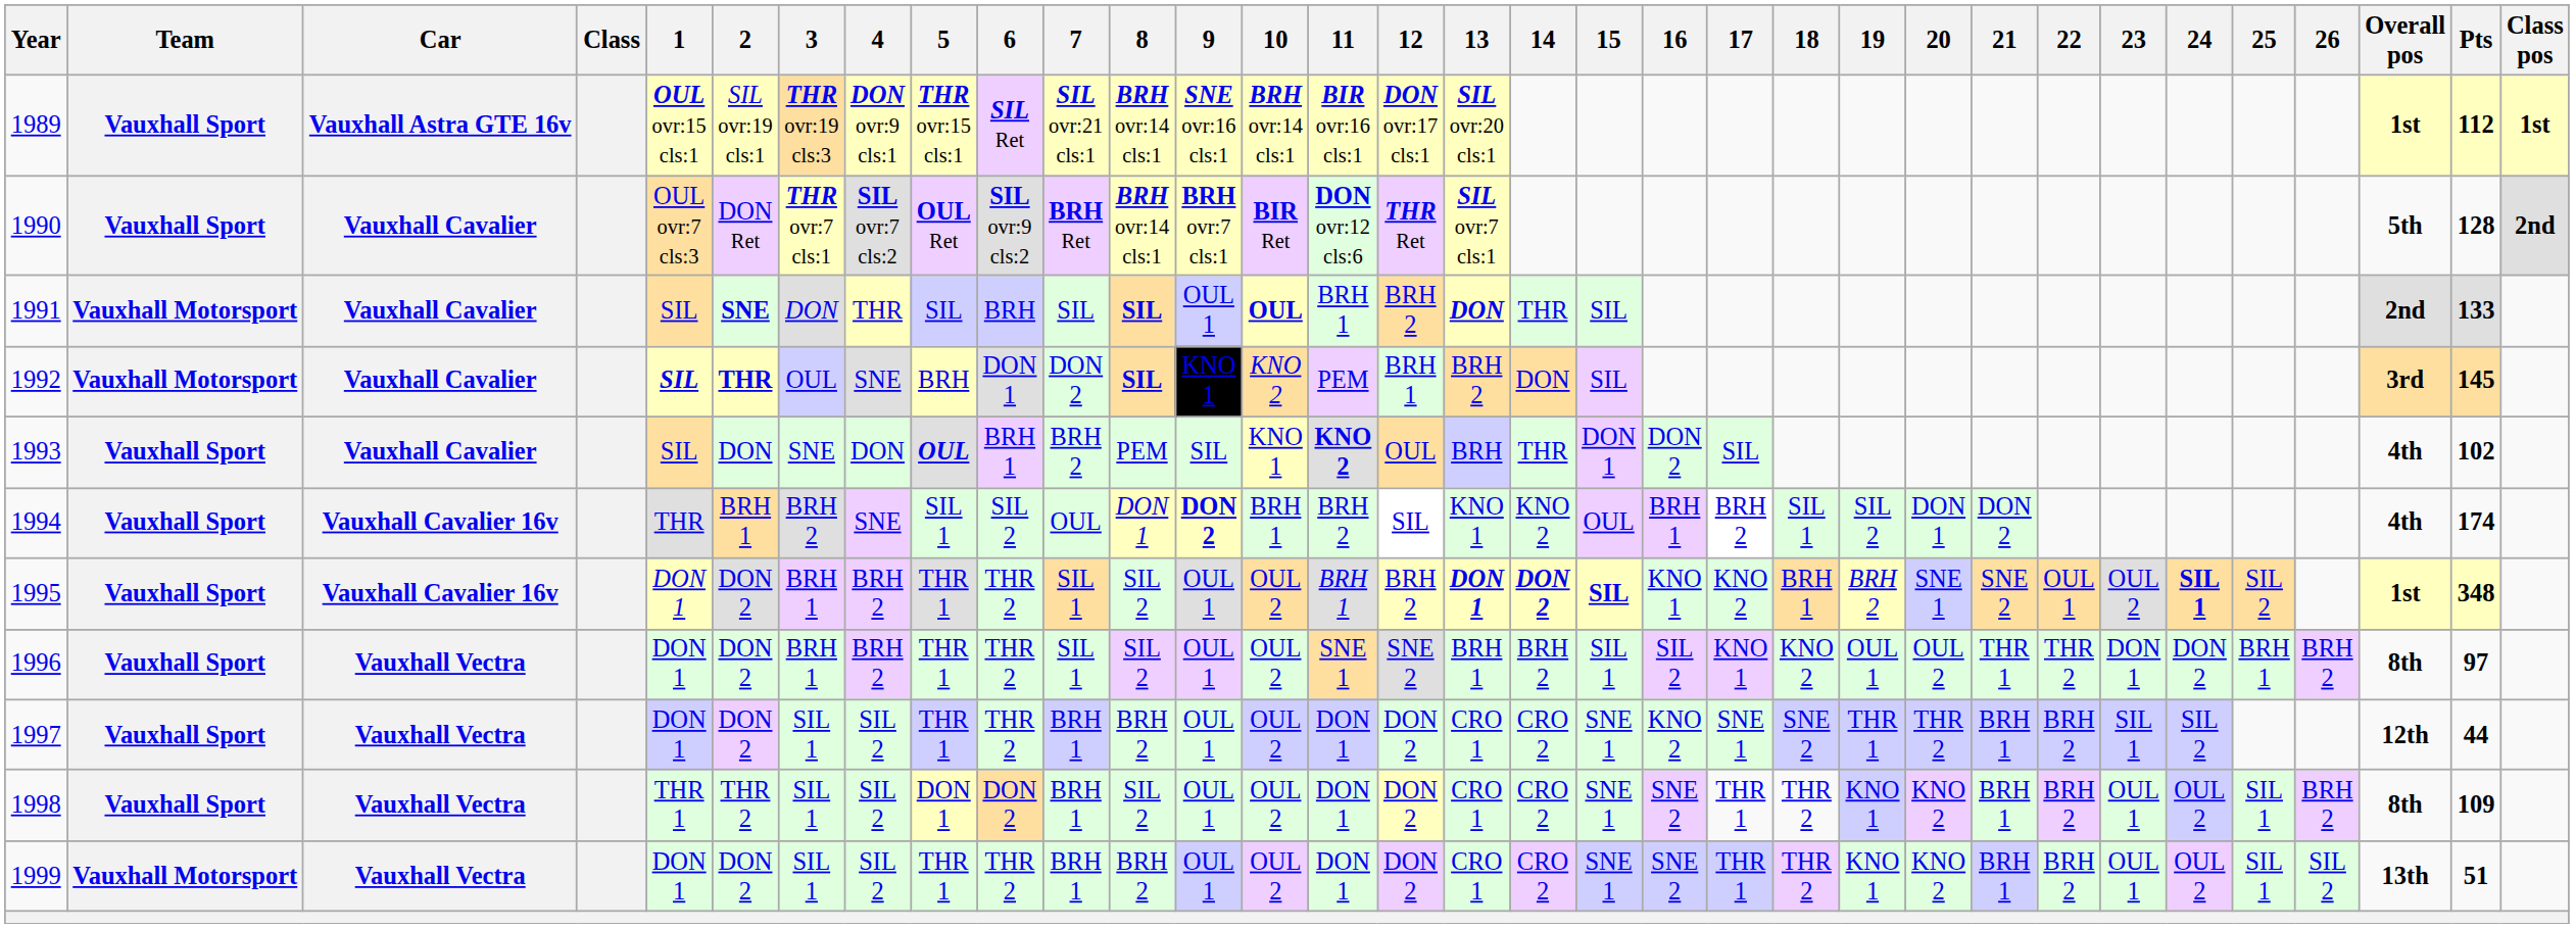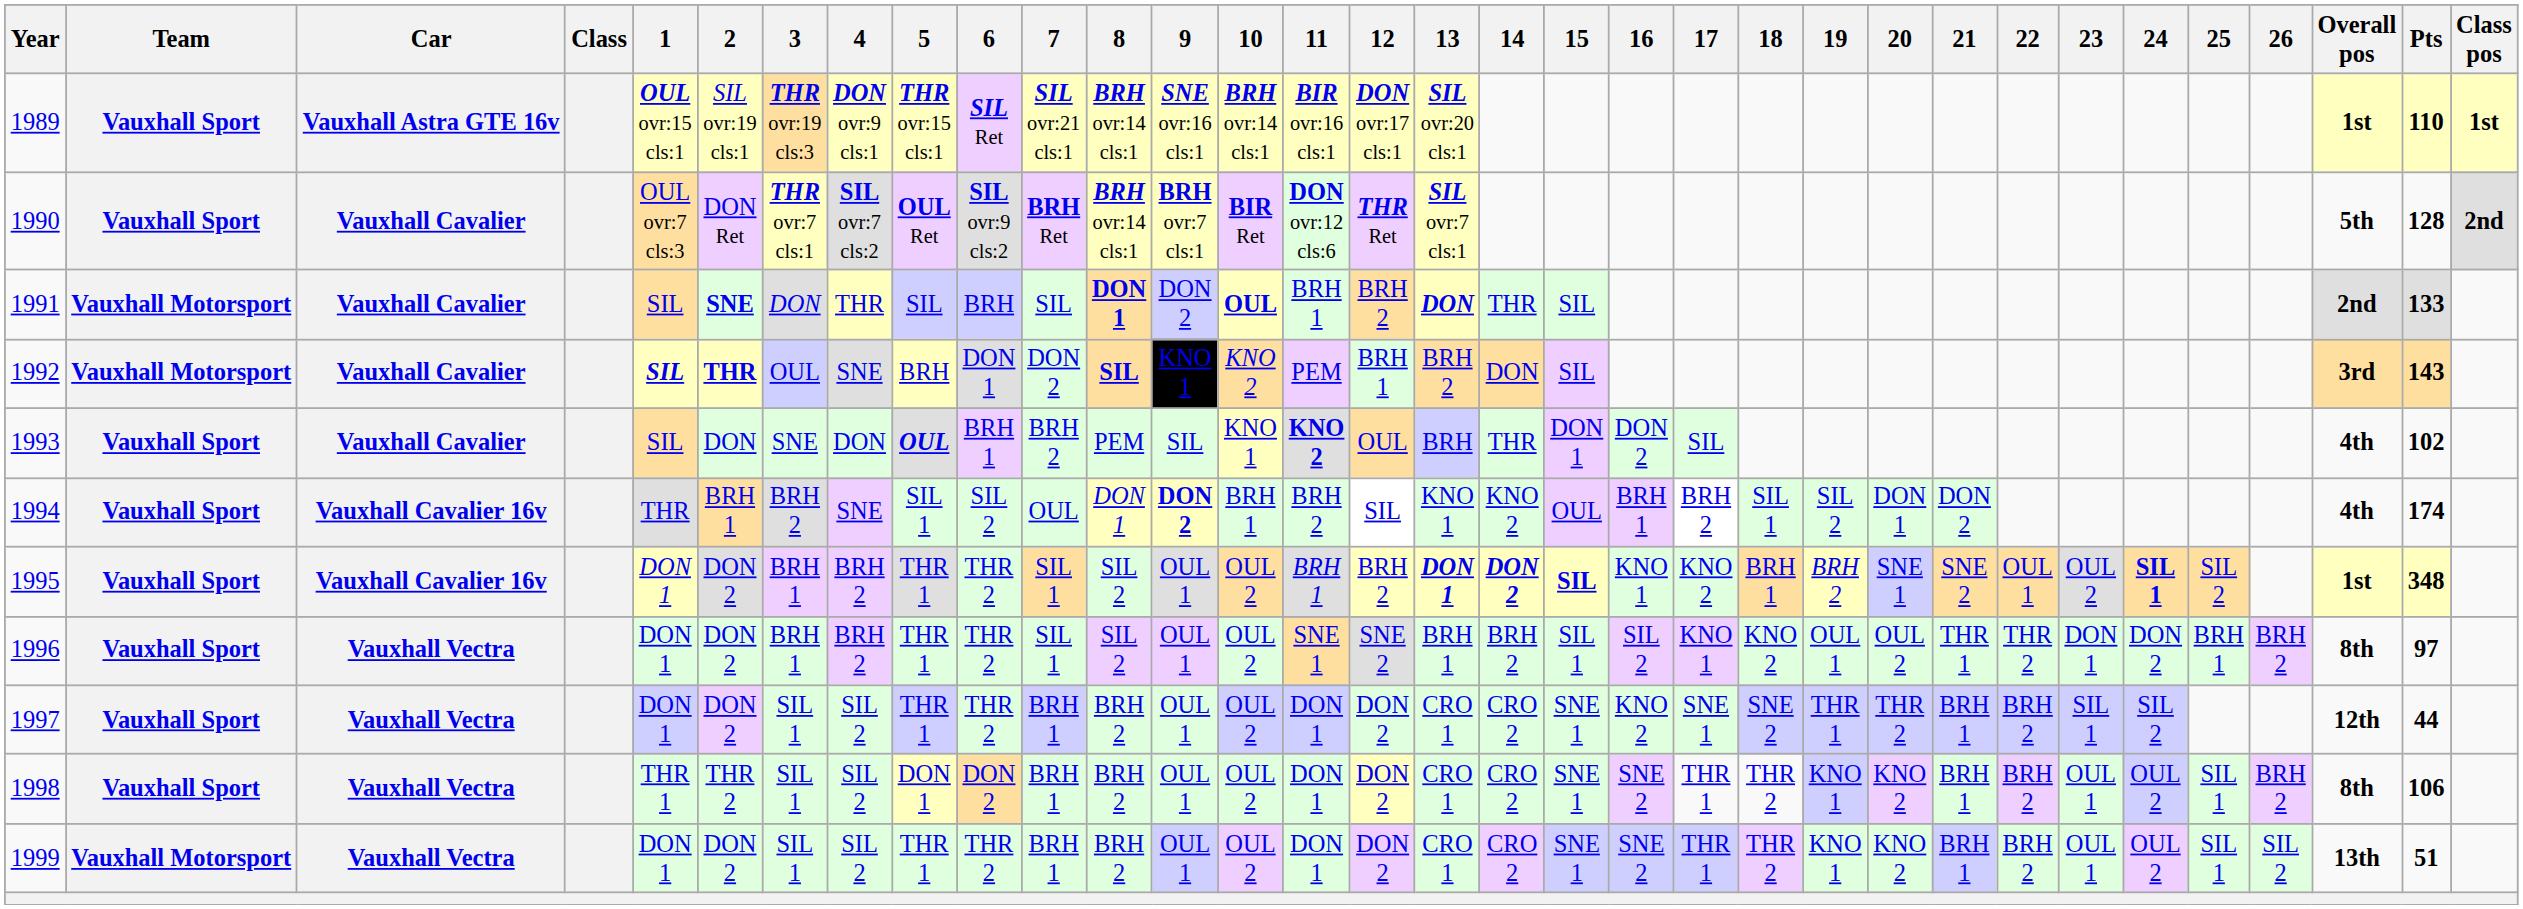1989 | Pts: 112 -> 110
1991 | 8: SIL -> DON 1
1991 | 9: OUL 1 -> DON 2
1992 | Pts: 145 -> 143
1998 | 8: SIL 2 -> BRH 2
1998 | Pts: 109 -> 106
